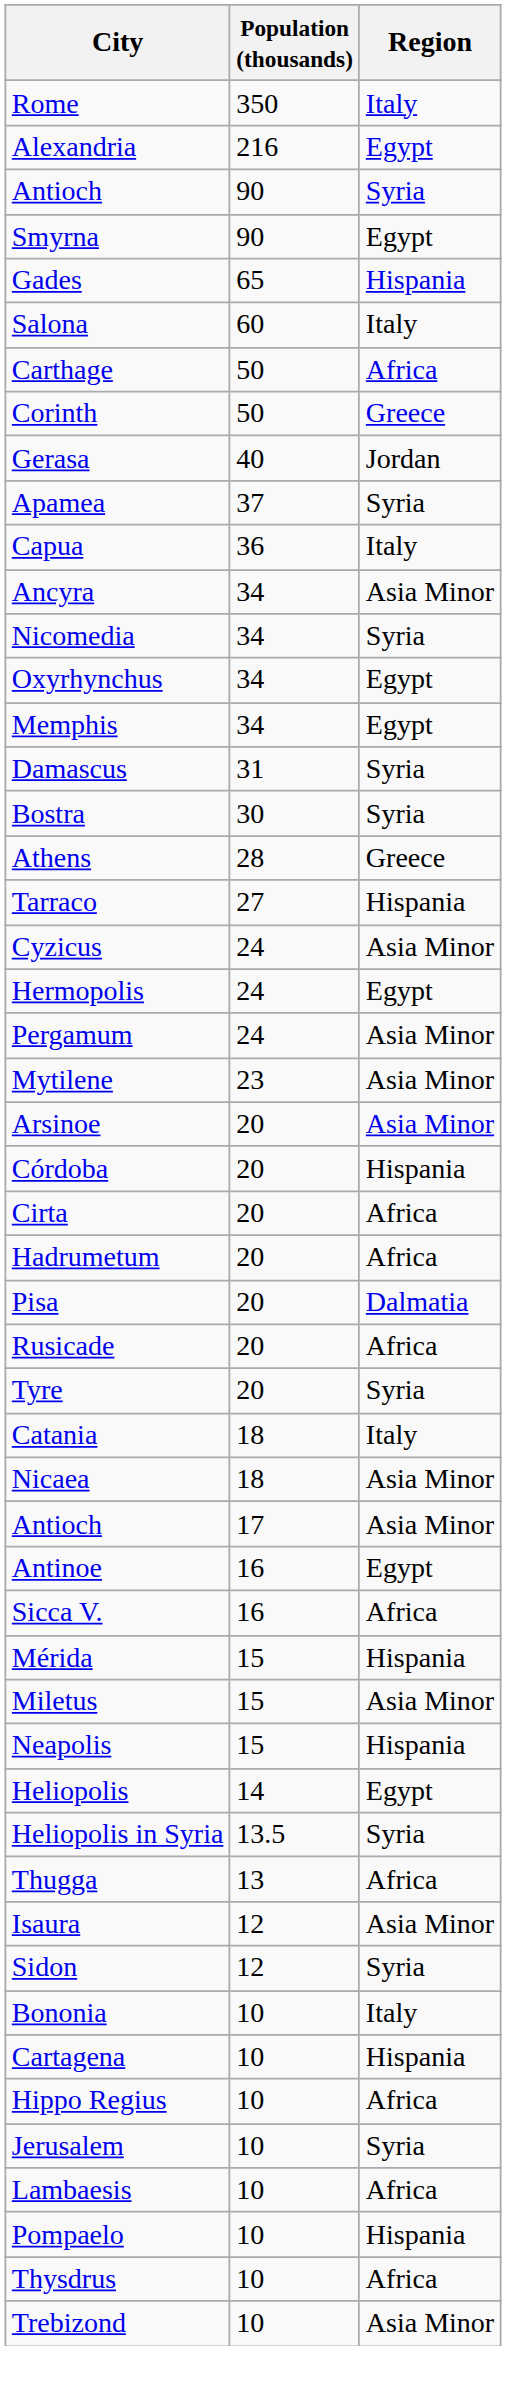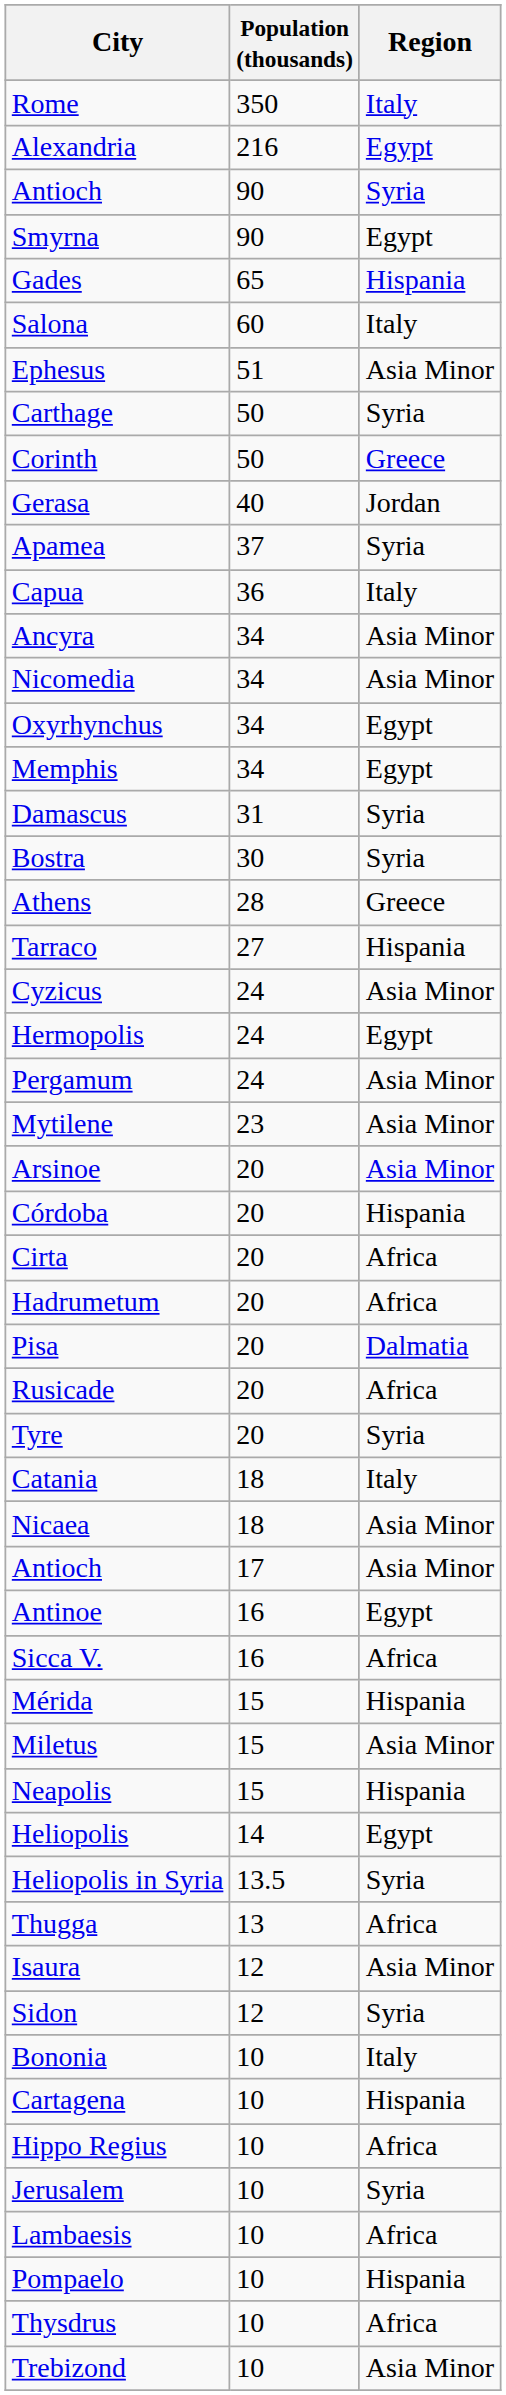+ row: Ephesus | 51 | Asia Minor
Carthage | Region: Africa -> Syria
Nicomedia | Region: Syria -> Asia Minor
